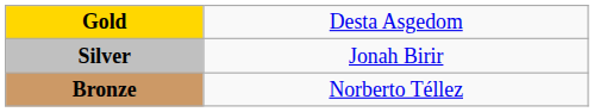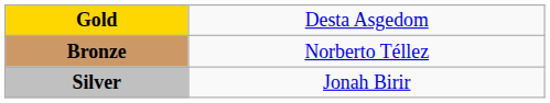rows swapped: Silver <-> Bronze
